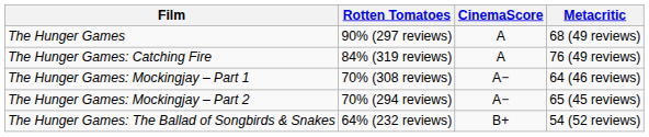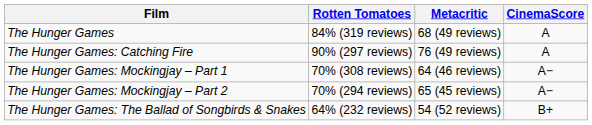columns swapped: Metacritic <-> CinemaScore
The Hunger Games | Rotten Tomatoes: 90% (297 reviews) -> 84% (319 reviews)
The Hunger Games: Catching Fire | Rotten Tomatoes: 84% (319 reviews) -> 90% (297 reviews)
